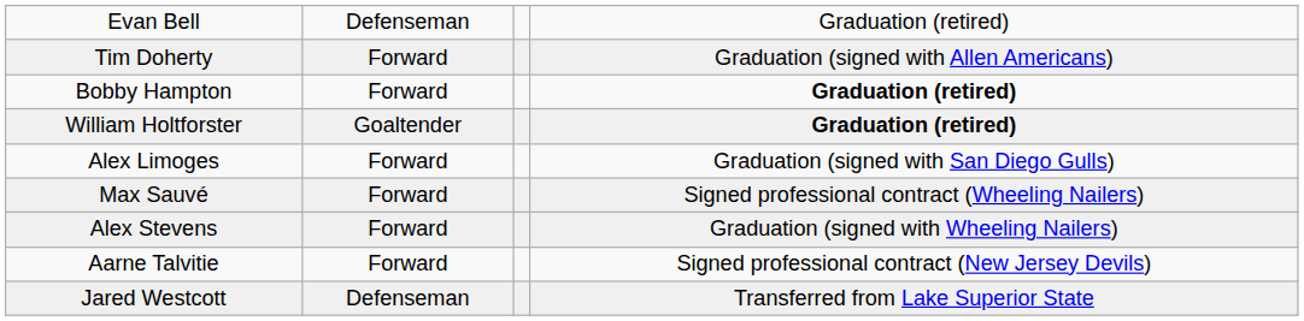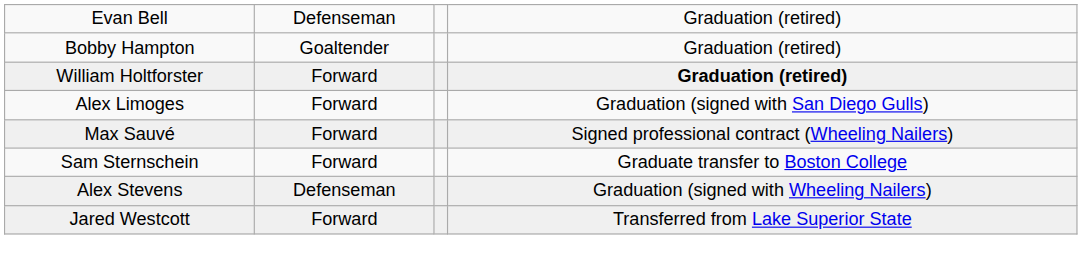- row: Tim Doherty | Forward | Graduation (signed with Allen Americans)
Bobby Hampton | column 2: Forward -> Goaltender
Bobby Hampton | column 4: bold -> normal
William Holtforster | column 2: Goaltender -> Forward
+ row: Sam Sternschein | Forward | Graduate transfer to Boston College
Alex Stevens | column 2: Forward -> Defenseman
- row: Aarne Talvitie | Forward | Signed professional contract (New Jersey Devils)
Jared Westcott | column 2: Defenseman -> Forward
